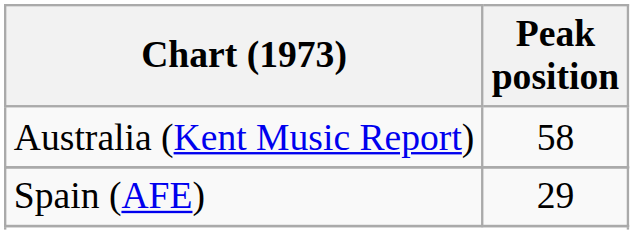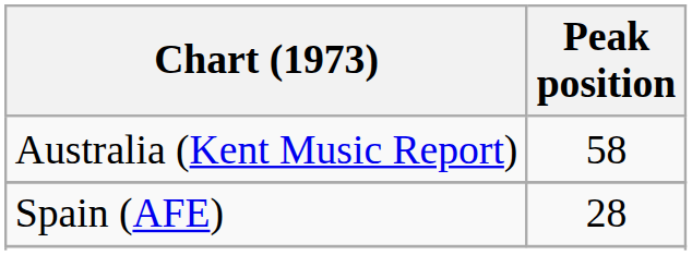Spain (AFE) | Peak position: 29 -> 28
